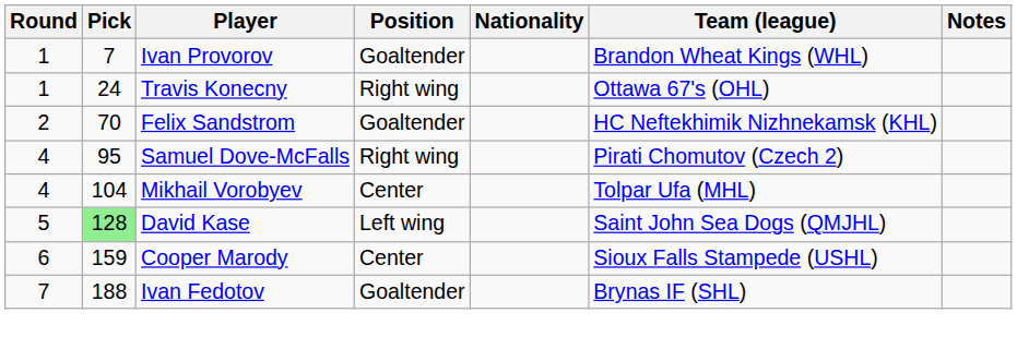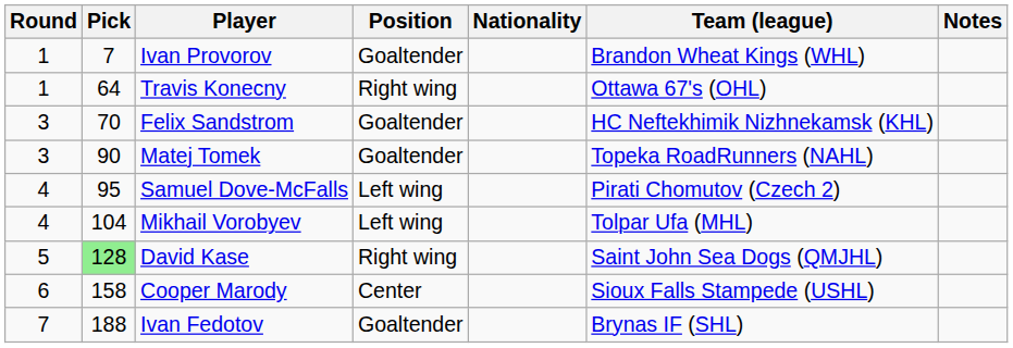Travis Konecny | Pick: 24 -> 64
Felix Sandstrom | Round: 2 -> 3
+ row: 3 | 90 | Matej Tomek | Goaltender | Topeka RoadRunners (NAHL)
Samuel Dove-McFalls | Position: Right wing -> Left wing
Mikhail Vorobyev | Position: Center -> Left wing
David Kase | Position: Left wing -> Right wing
Cooper Marody | Pick: 159 -> 158
